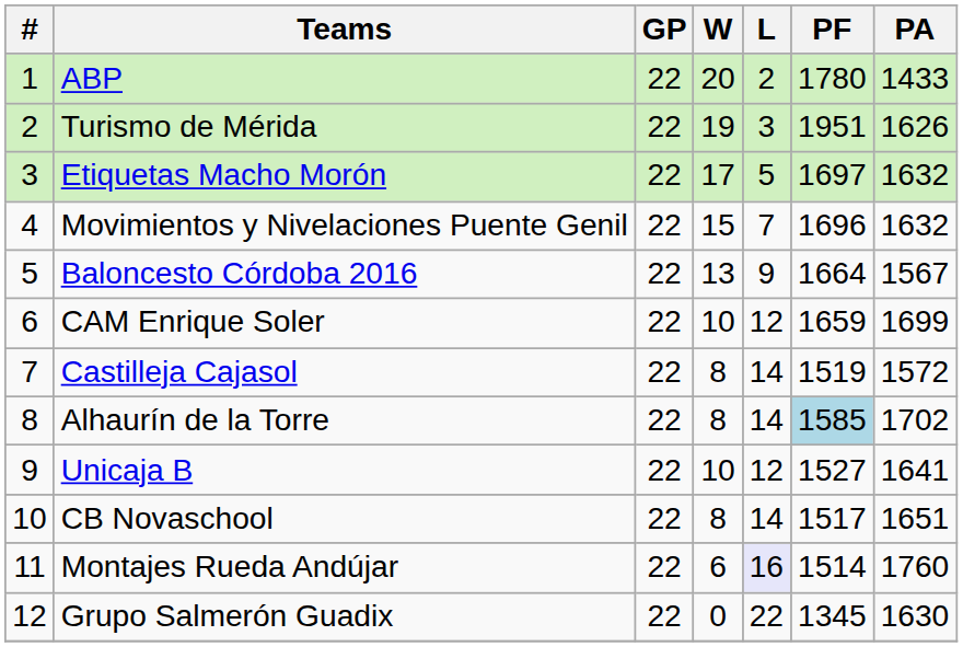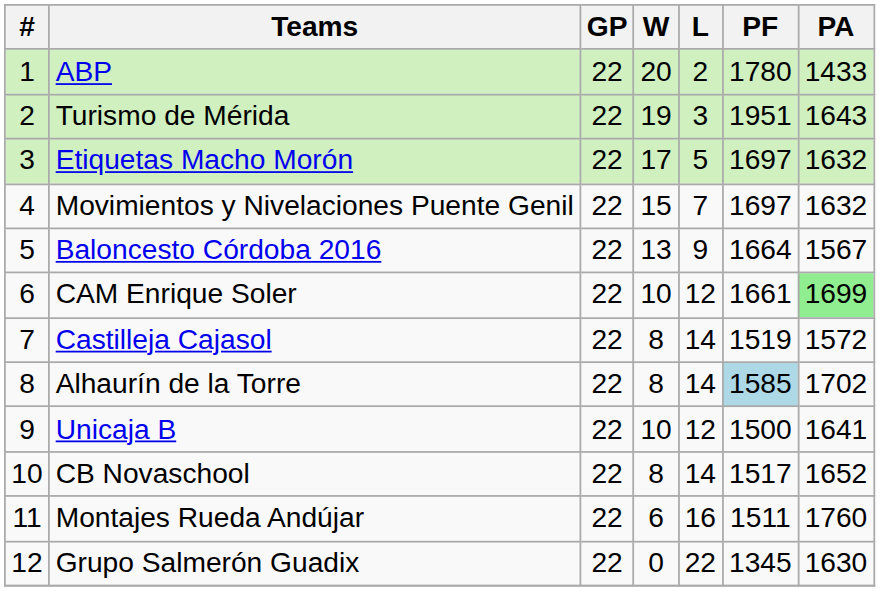Turismo de Mérida | PA: 1626 -> 1643
Movimientos y Nivelaciones Puente Genil | PF: 1696 -> 1697
CAM Enrique Soler | PF: 1659 -> 1661
CAM Enrique Soler | PA: no background -> lightgreen background
Unicaja B | PF: 1527 -> 1500
CB Novaschool | PA: 1651 -> 1652
Montajes Rueda Andújar | L: lavender background -> no background
Montajes Rueda Andújar | PF: 1514 -> 1511
